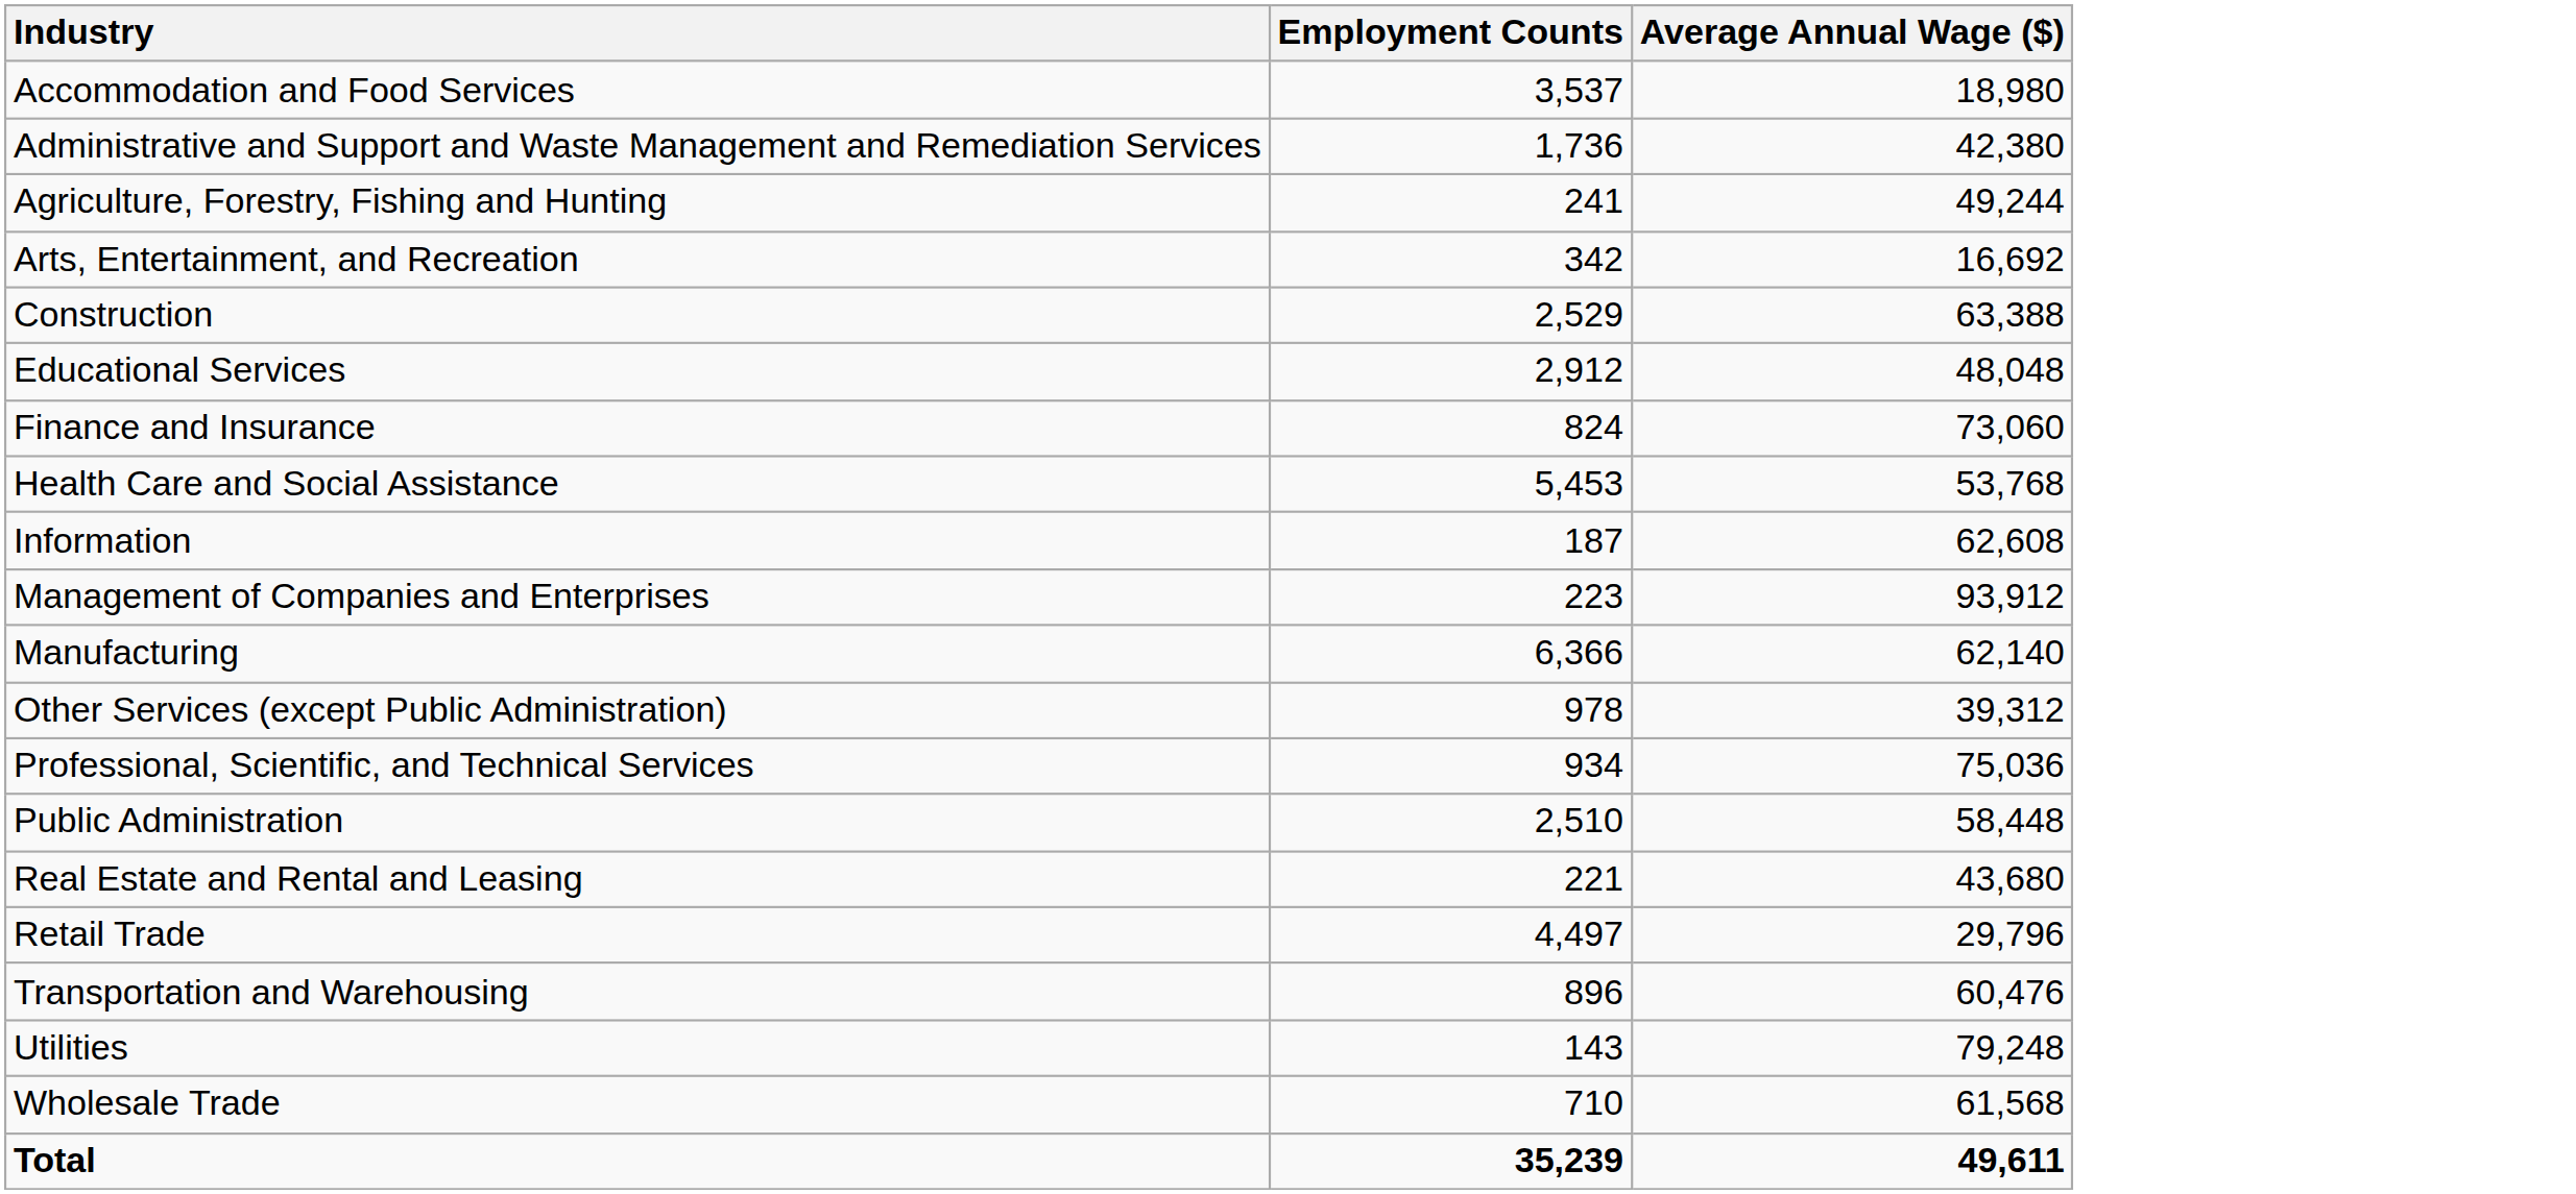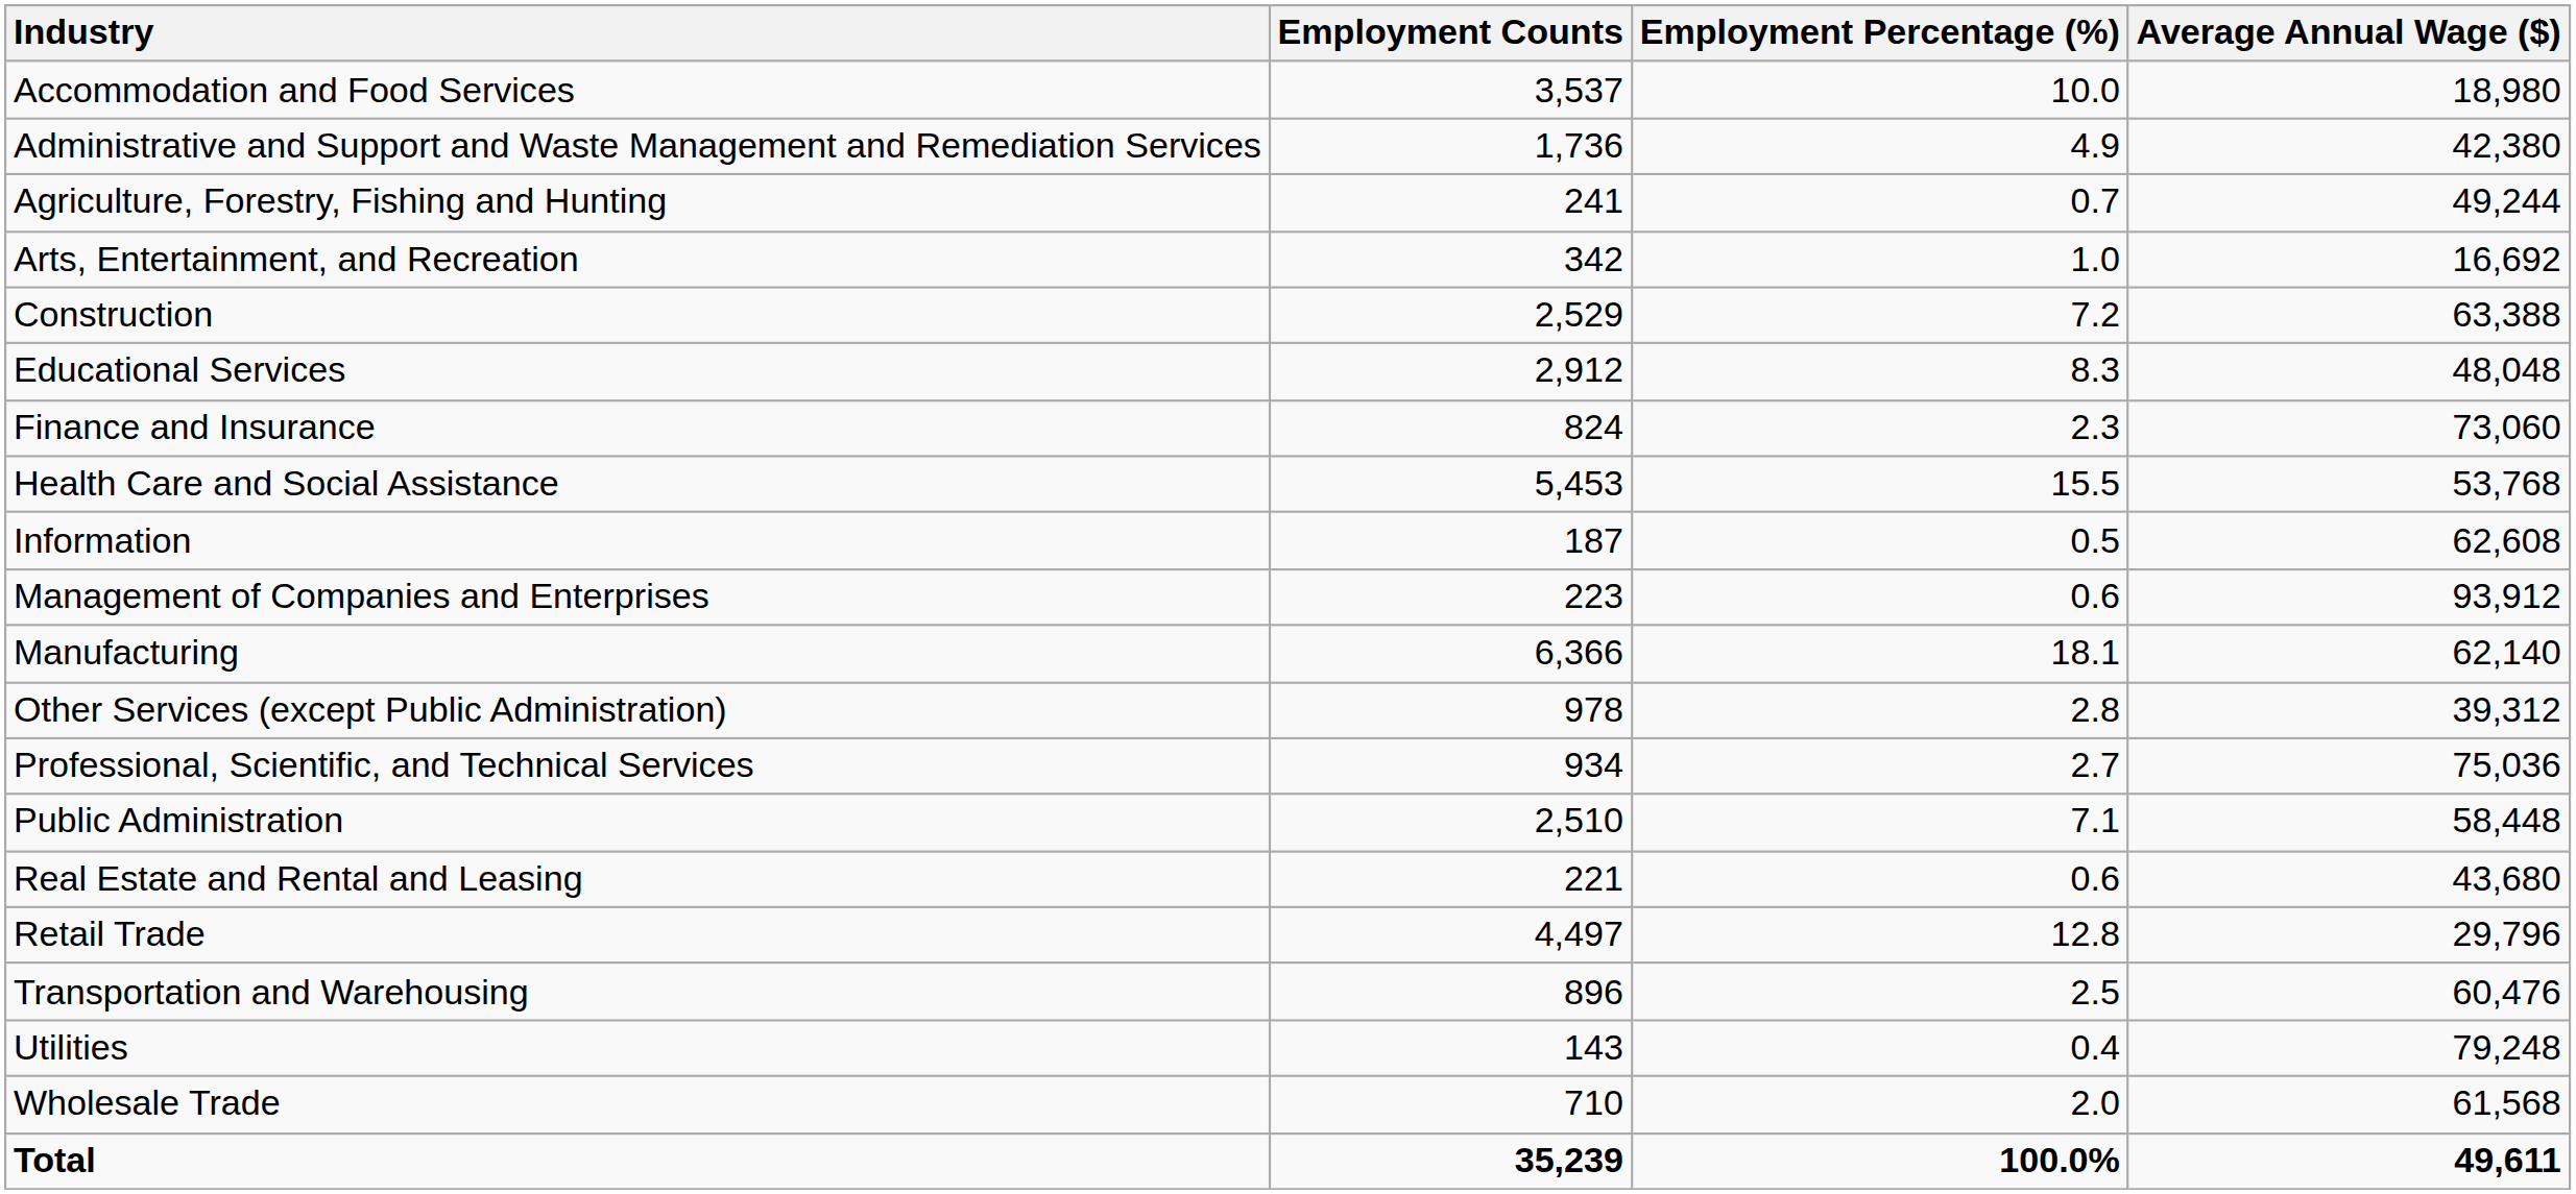+ column: Employment Percentage (%) | 10.0 | 4.9 | 0.7 | 1.0 | 7.2 | 8.3 | 2.3 | 15.5 | 0.5 | 0.6 | 18.1 | 2.8 | 2.7 | 7.1 | 0.6 | 12.8 | 2.5 | 0.4 | 2.0 | 100.0%
